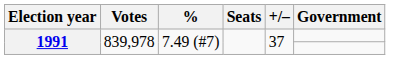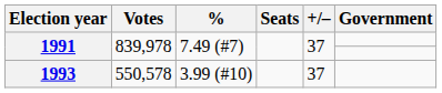+ row: 1993 | 550,578 | 3.99 (#10) | 37
